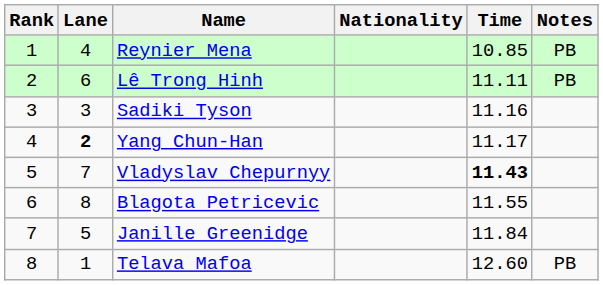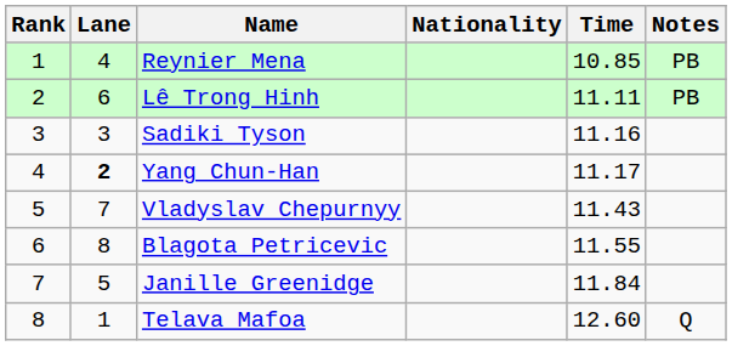Vladyslav Chepurnyy | Time: bold -> normal
Telava Mafoa | Notes: PB -> Q
